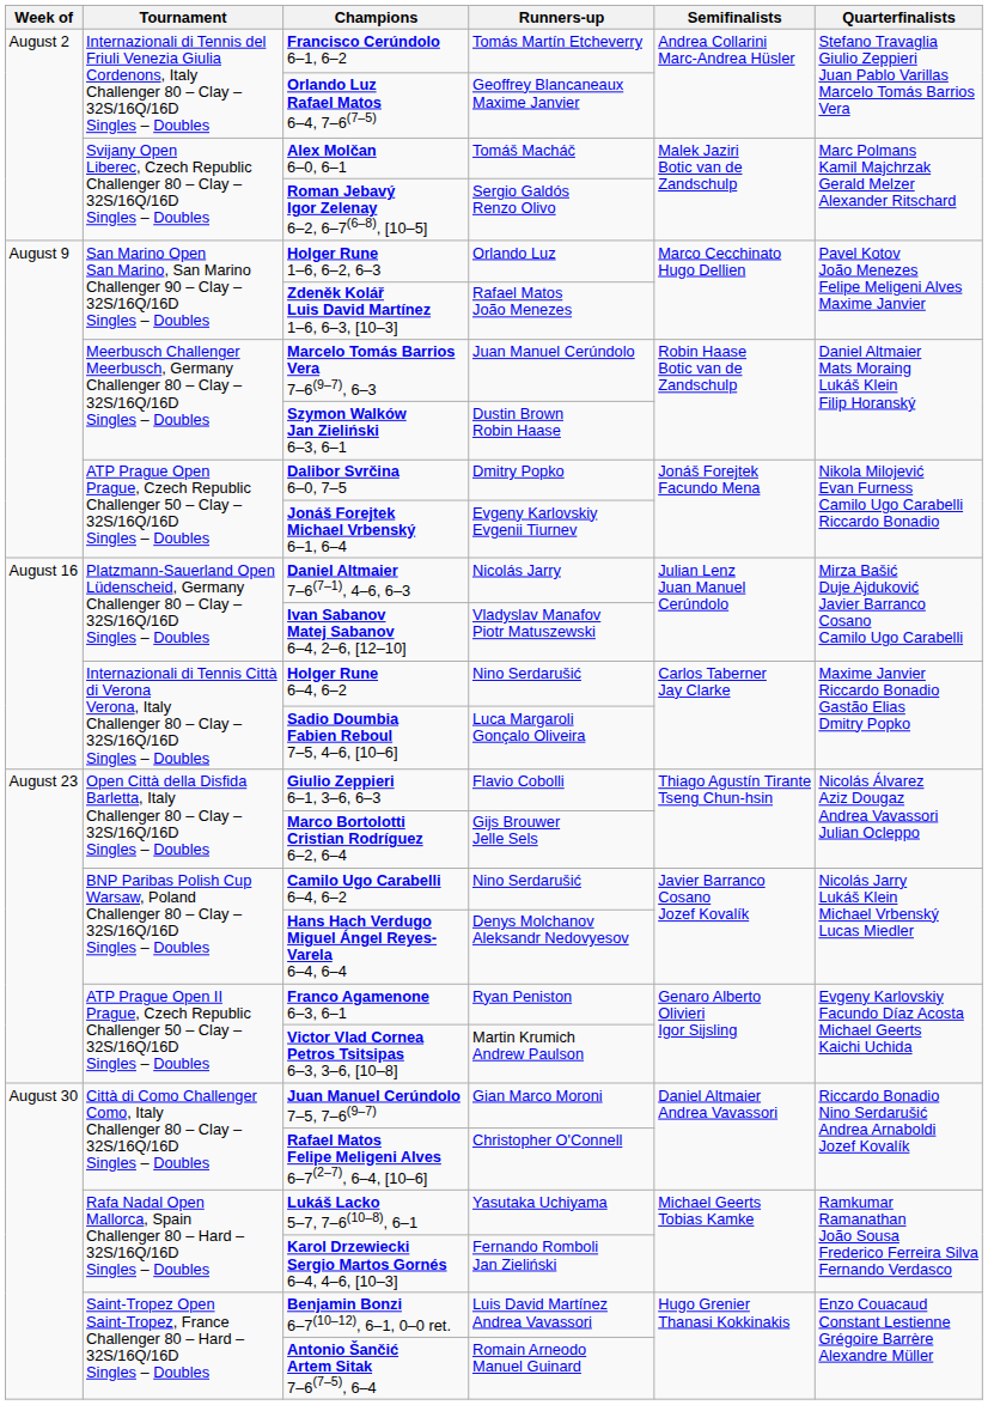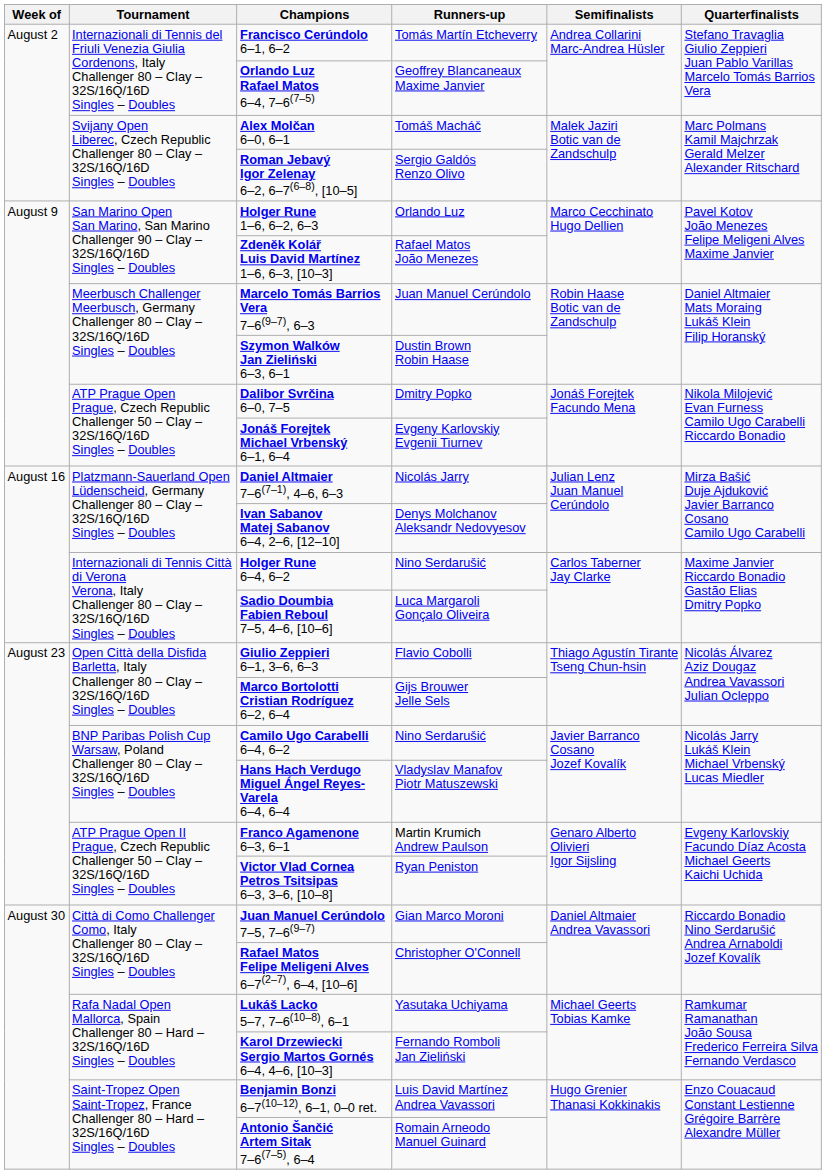Ivan Sabanov Matej Sabanov 6–4, 2–6, [12–10] | Runners-up: Vladyslav Manafov Piotr Matuszewski -> Denys Molchanov Aleksandr Nedovyesov
Hans Hach Verdugo Miguel Ángel Reyes-Varela 6–4, 6–4 | Runners-up: Denys Molchanov Aleksandr Nedovyesov -> Vladyslav Manafov Piotr Matuszewski
Franco Agamenone 6–3, 6–1 | Runners-up: Ryan Peniston -> Martin Krumich Andrew Paulson
Victor Vlad Cornea Petros Tsitsipas 6–3, 3–6, [10–8] | Runners-up: Martin Krumich Andrew Paulson -> Ryan Peniston
